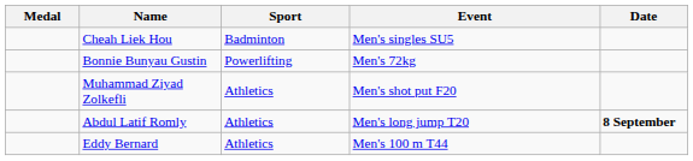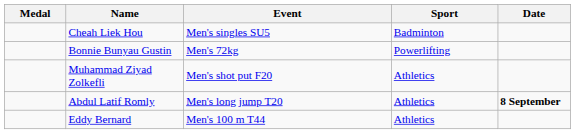columns swapped: Sport <-> Event
